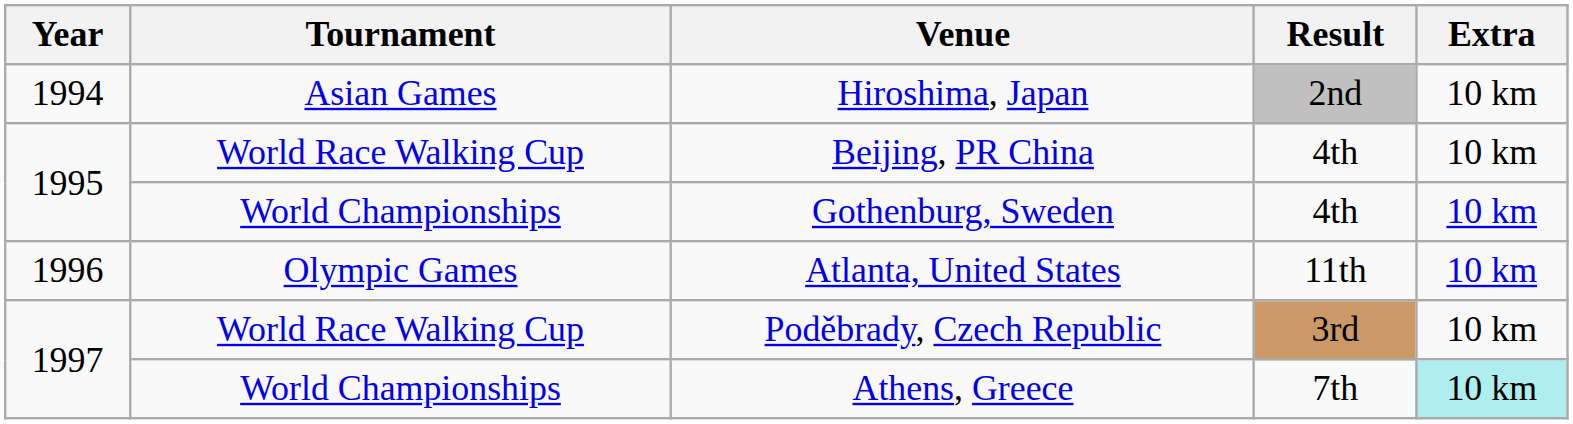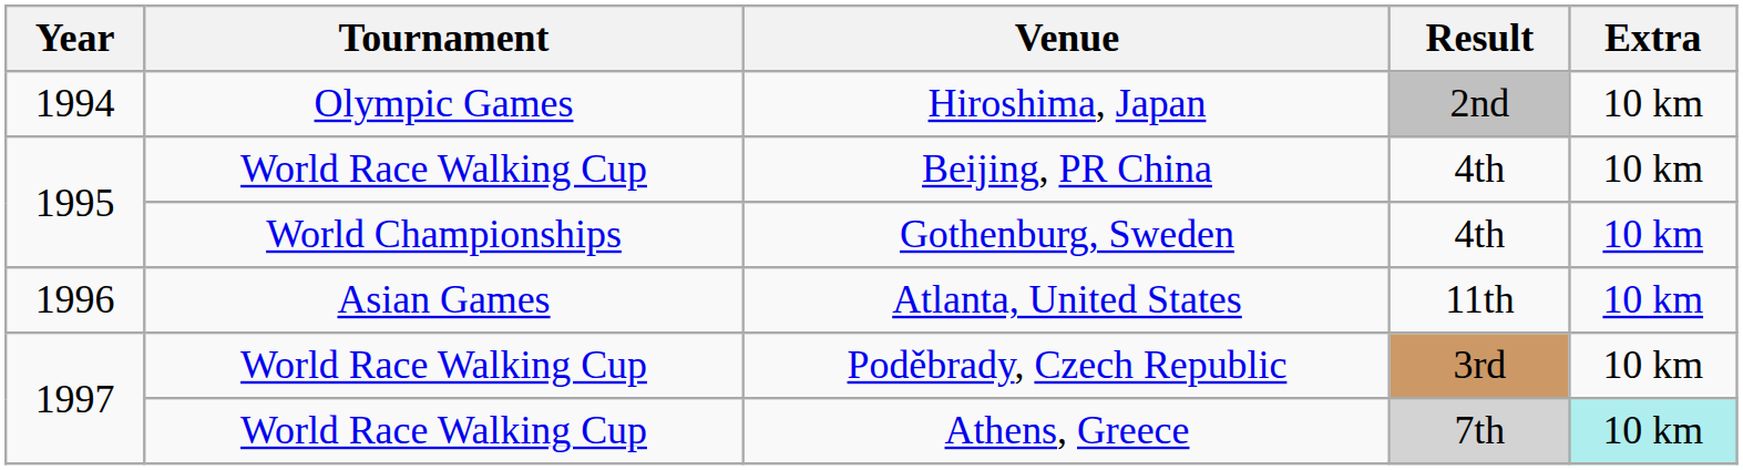Hiroshima, Japan | Tournament: Asian Games -> Olympic Games
Atlanta, United States | Tournament: Olympic Games -> Asian Games
Athens, Greece | Tournament: World Championships -> World Race Walking Cup
Athens, Greece | Result: no background -> lightgrey background
